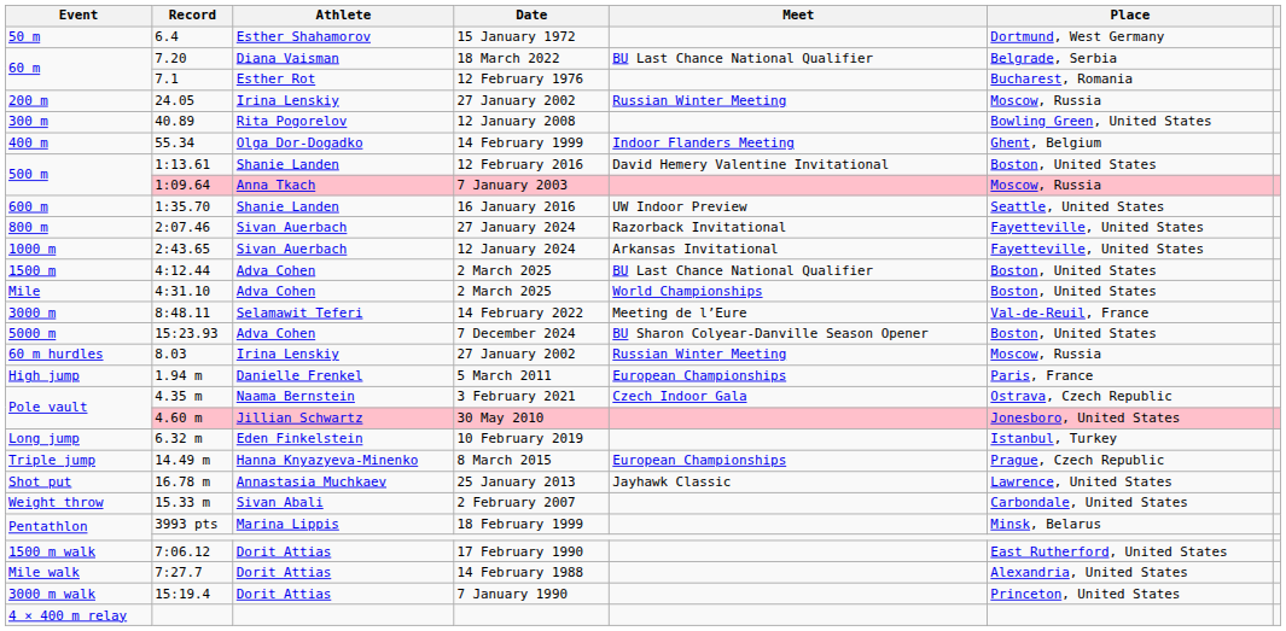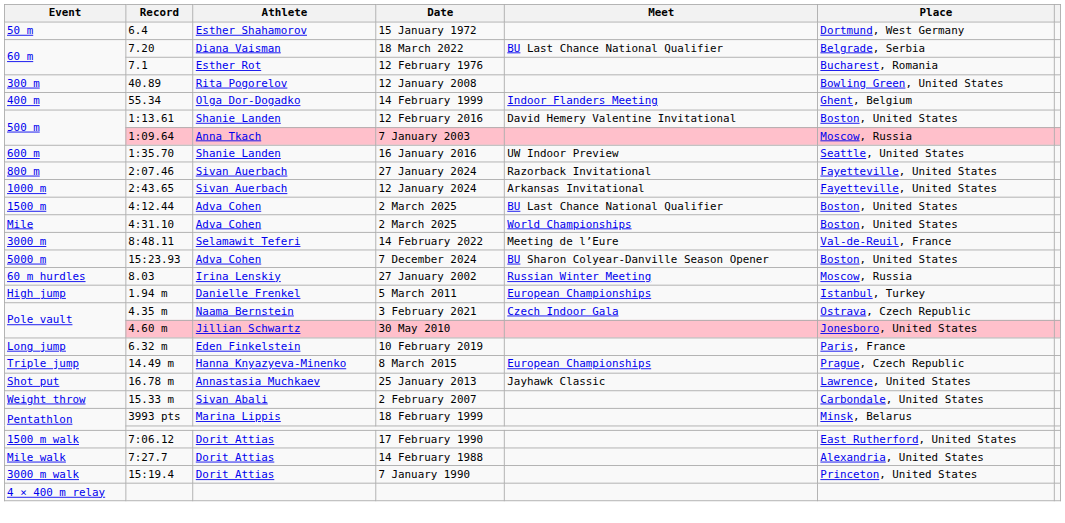- row: 200 m | 24.05 | Irina Lenskiy | 27 January 2002 | Russian Winter Meeting | Moscow, Russia
1.94 m | Place: Paris, France -> Istanbul, Turkey
6.32 m | Place: Istanbul, Turkey -> Paris, France
